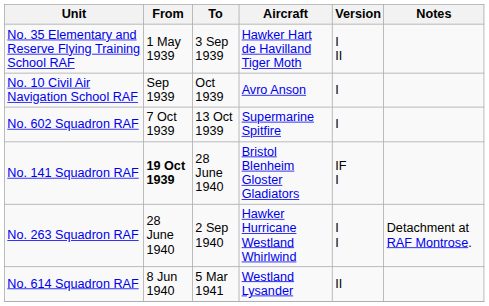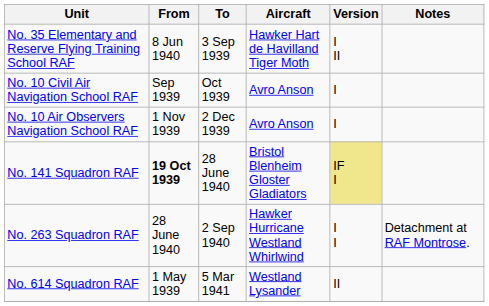No. 35 Elementary and Reserve Flying Training School RAF | From: 1 May 1939 -> 8 Jun 1940
+ row: No. 10 Air Observers Navigation School RAF | 1 Nov 1939 | 2 Dec 1939 | Avro Anson | I
- row: No. 602 Squadron RAF | 7 Oct 1939 | 13 Oct 1939 | Supermarine Spitfire | I
No. 141 Squadron RAF | Version: no background -> khaki background
No. 614 Squadron RAF | From: 8 Jun 1940 -> 1 May 1939
